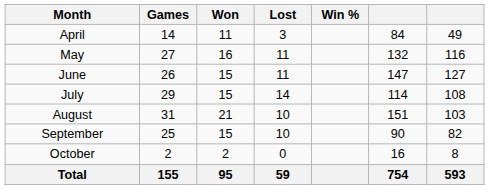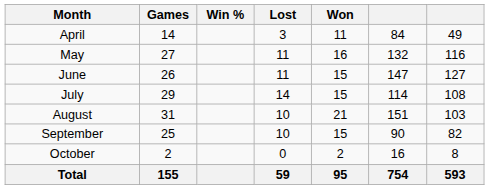columns swapped: Won <-> Win %
